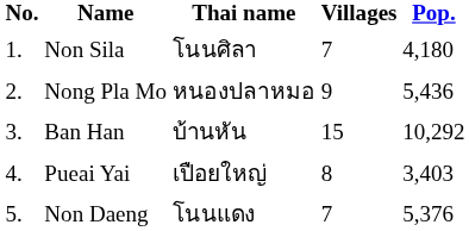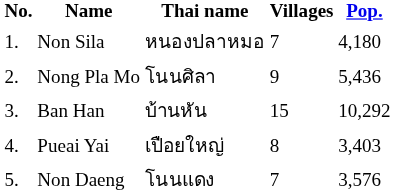Non Sila | Thai name: โนนศิลา -> หนองปลาหมอ
Nong Pla Mo | Thai name: หนองปลาหมอ -> โนนศิลา
Non Daeng | Pop.: 5,376 -> 3,576
